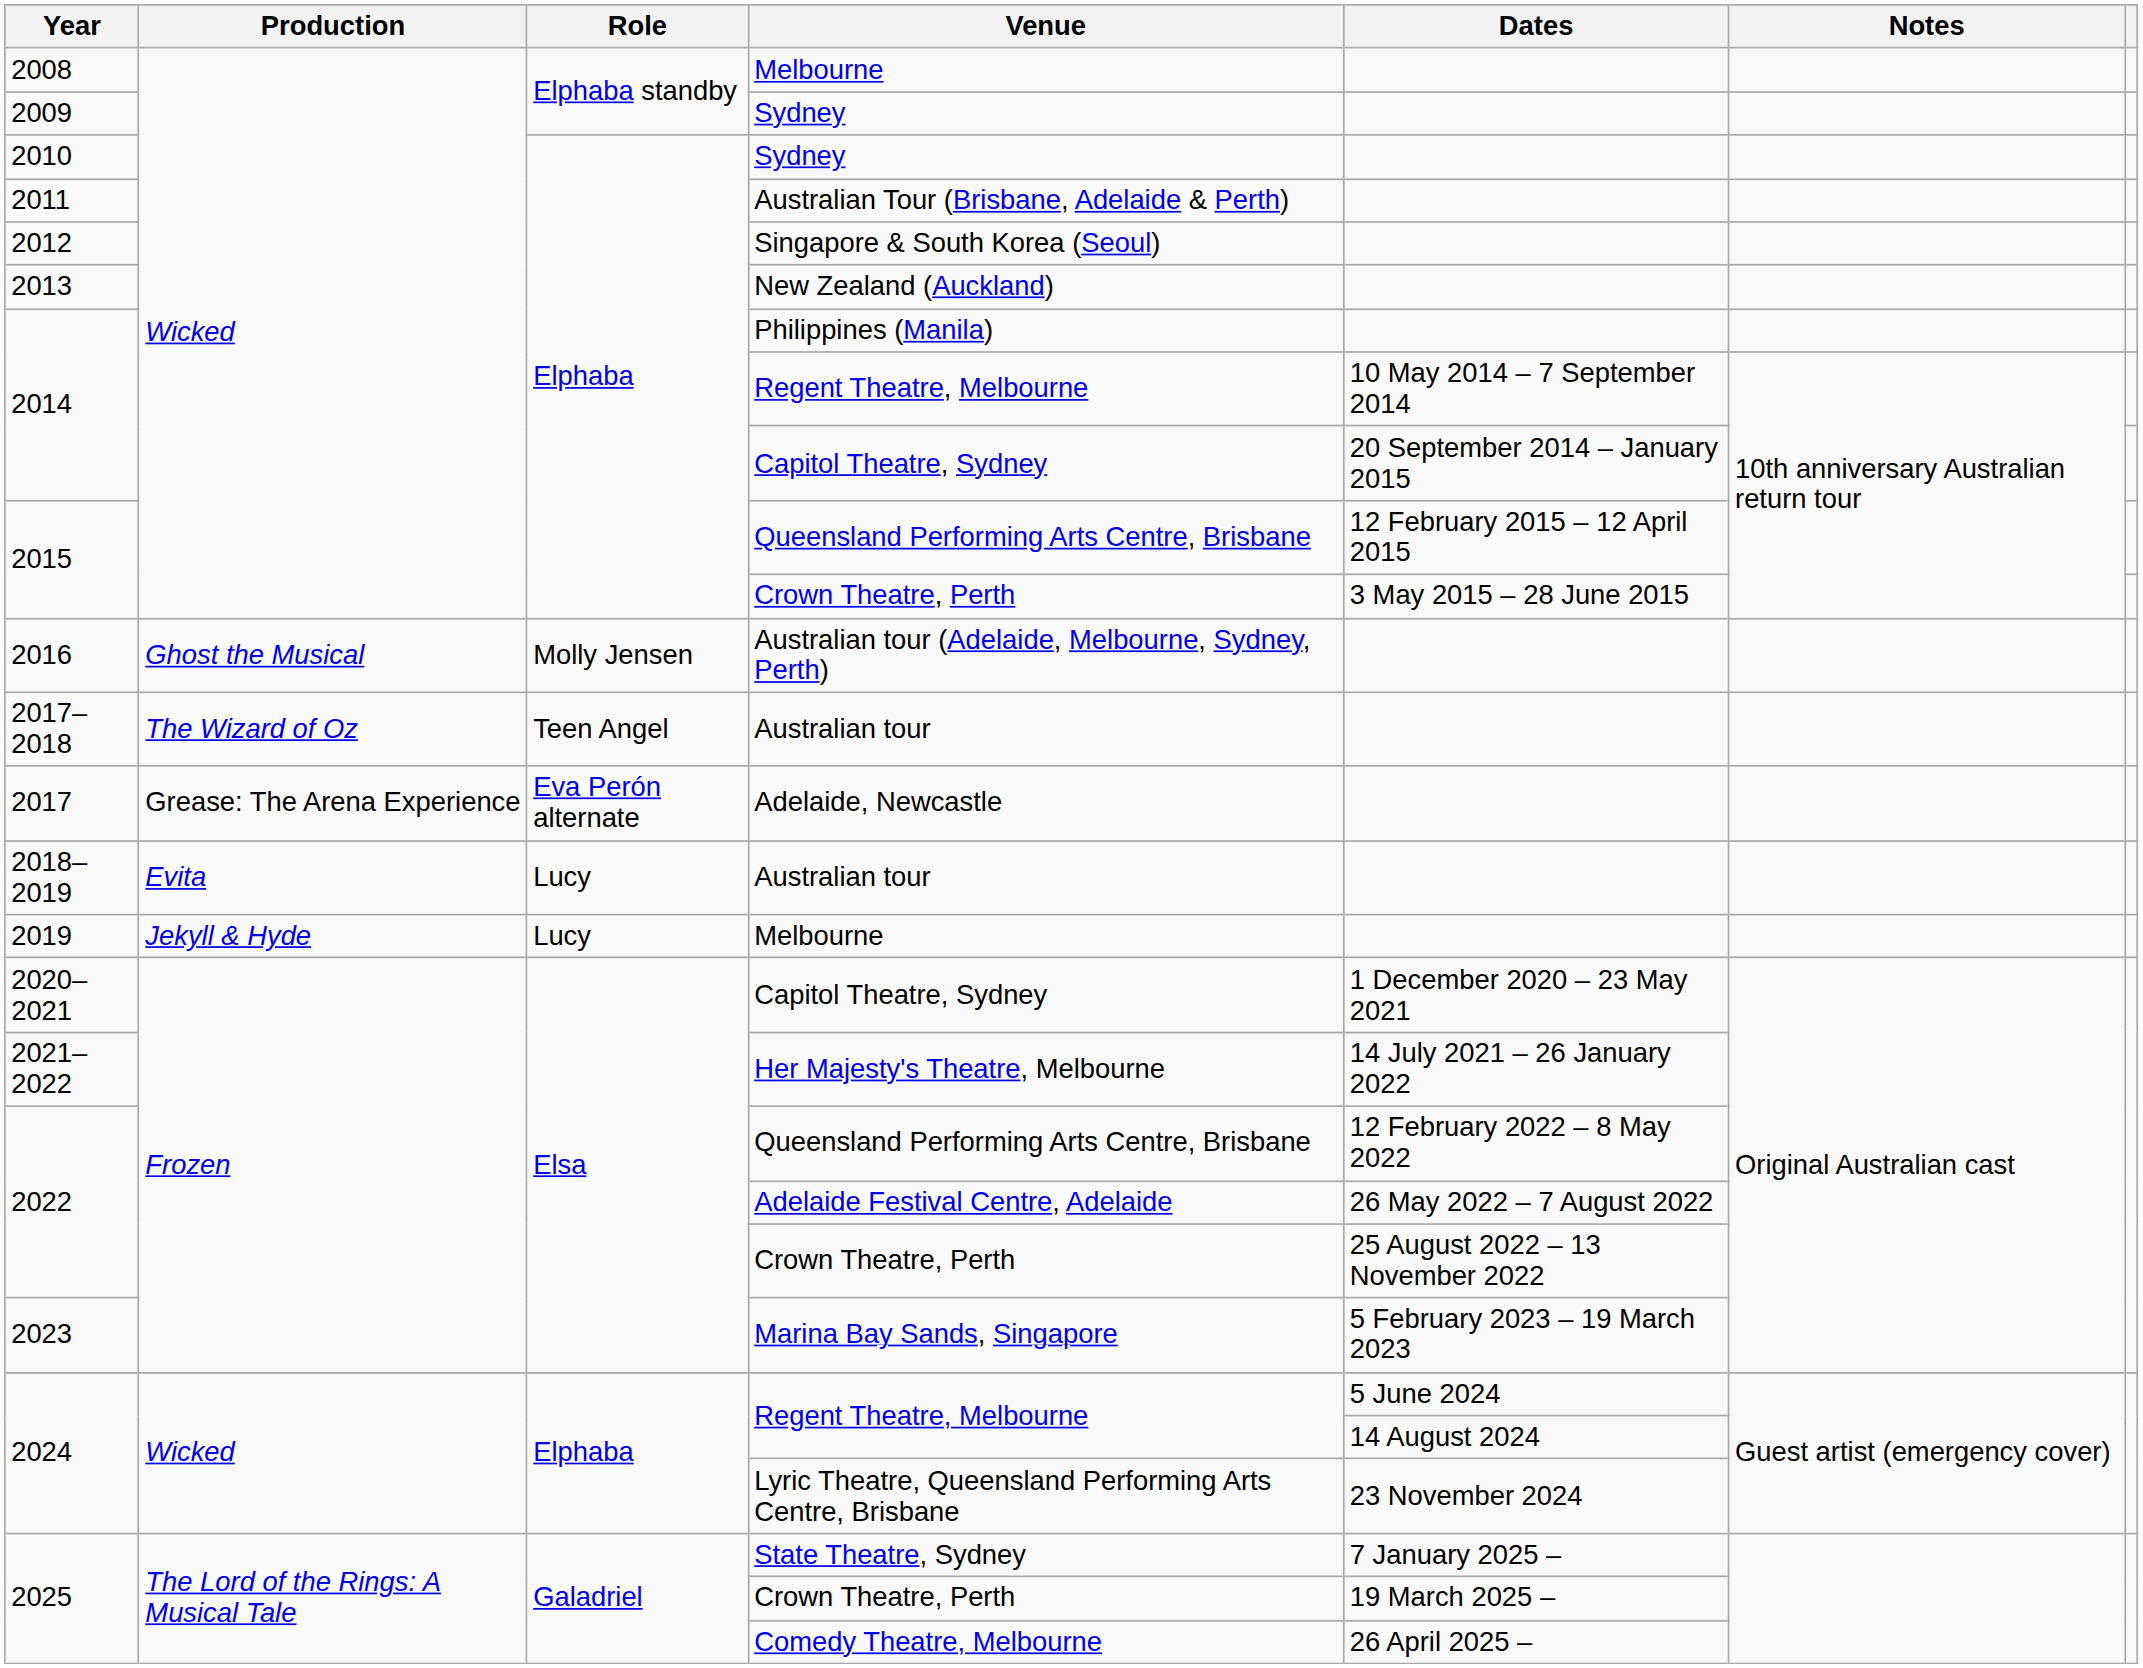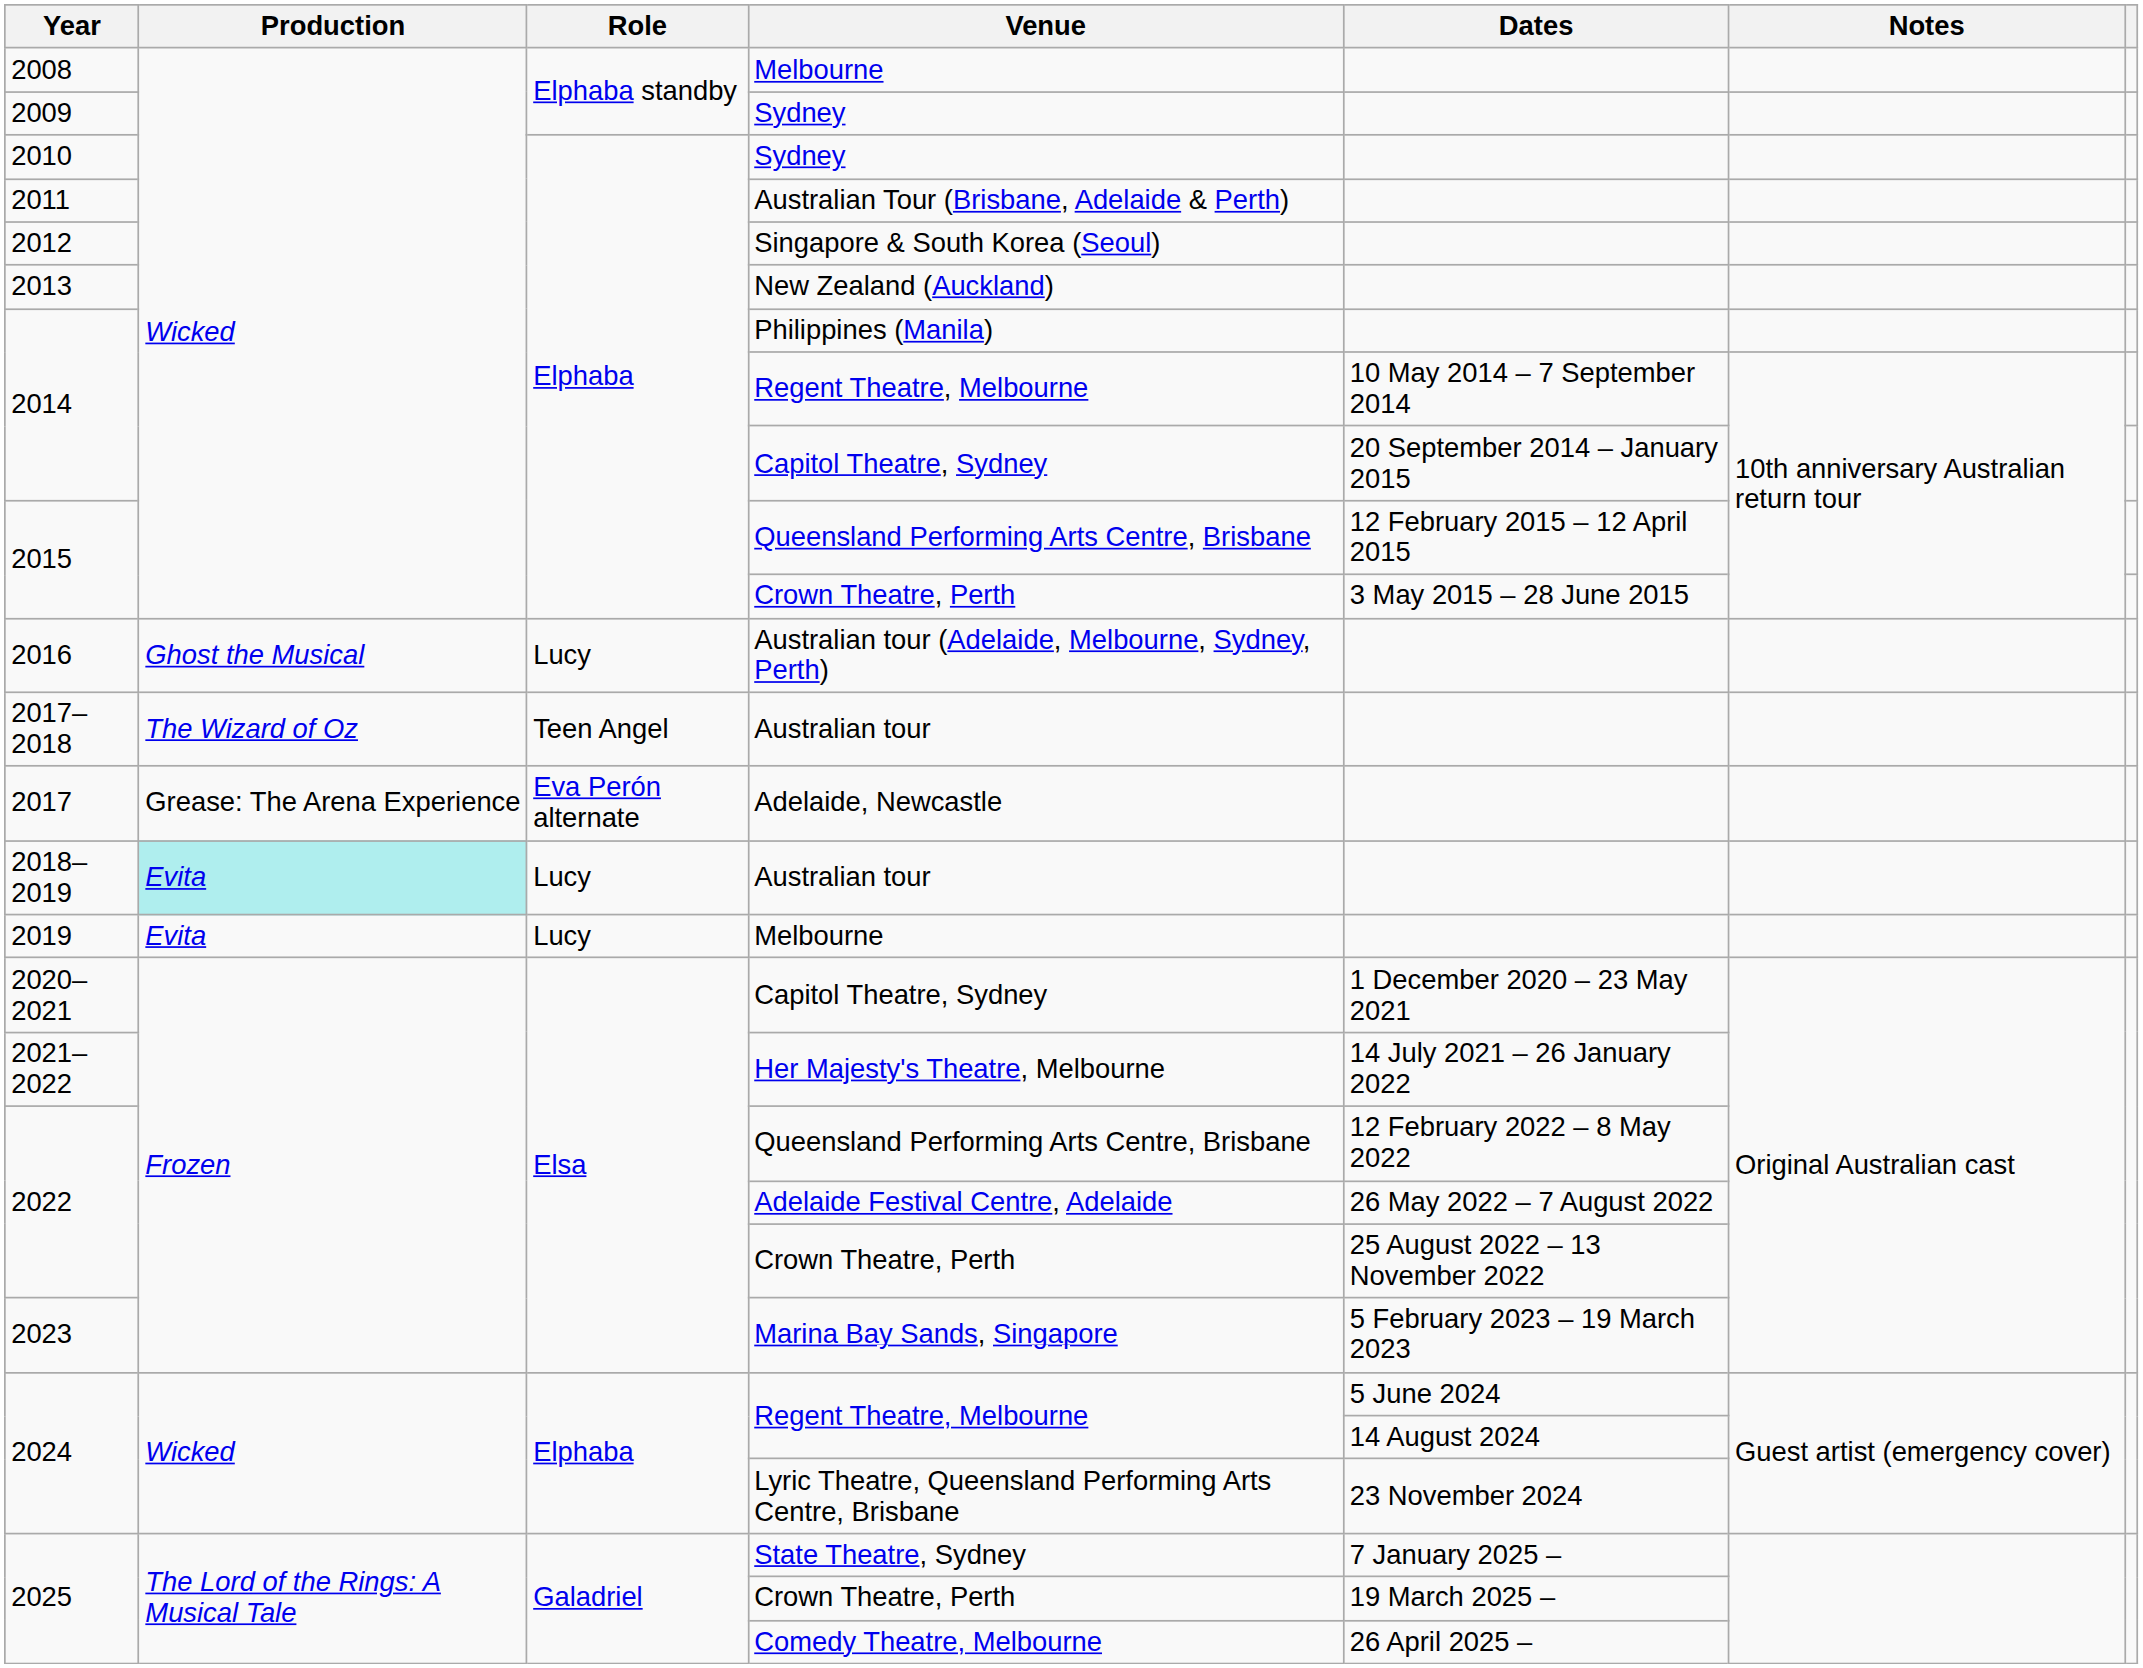2016 | Role: Molly Jensen -> Lucy
2018–2019 | Production: no background -> paleturquoise background
2019 | Production: Jekyll & Hyde -> Evita
